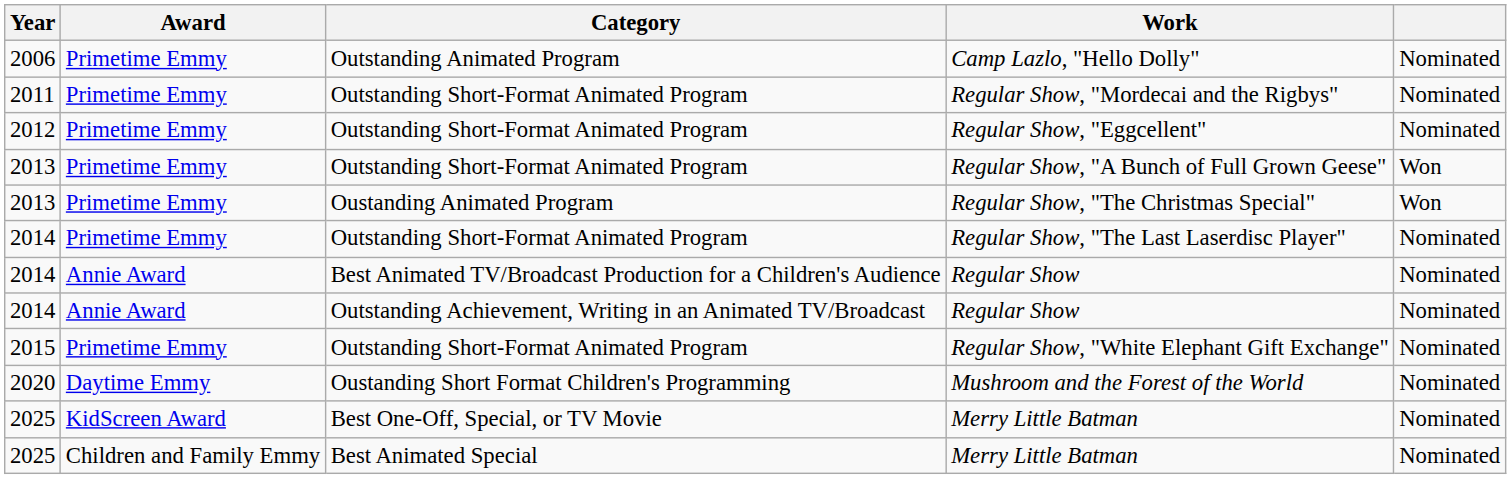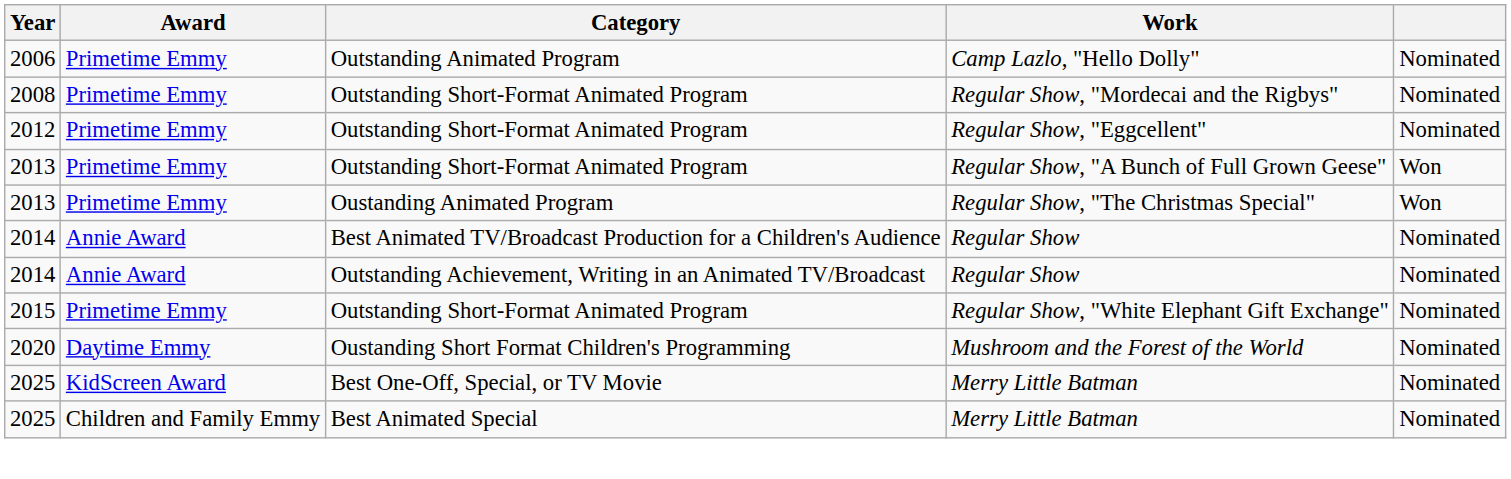Regular Show, "Mordecai and the Rigbys" | Year: 2011 -> 2008
- row: 2014 | Primetime Emmy | Outstanding Short-Format Animated Program | Regular Show, "The Last Laserdisc Player" | Nominated
